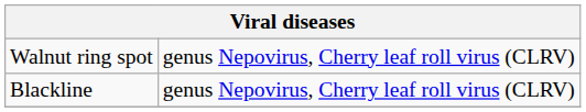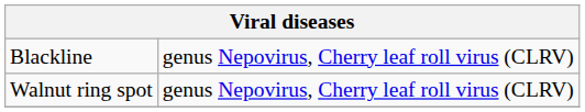rows swapped: Blackline <-> Walnut ring spot
